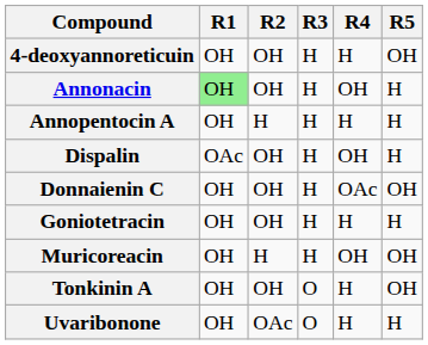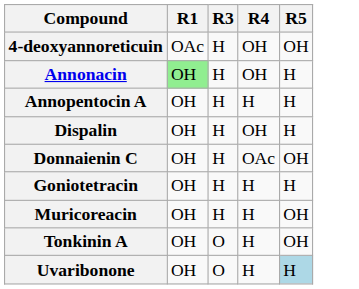- column: R2 | OH | OH | H | OH | OH | OH | H | OH | OAc
4-deoxyannoreticuin | R1: OH -> OAc
4-deoxyannoreticuin | R4: H -> OH
Dispalin | R1: OAc -> OH
Muricoreacin | R4: OH -> H
Uvaribonone | R5: no background -> lightblue background
